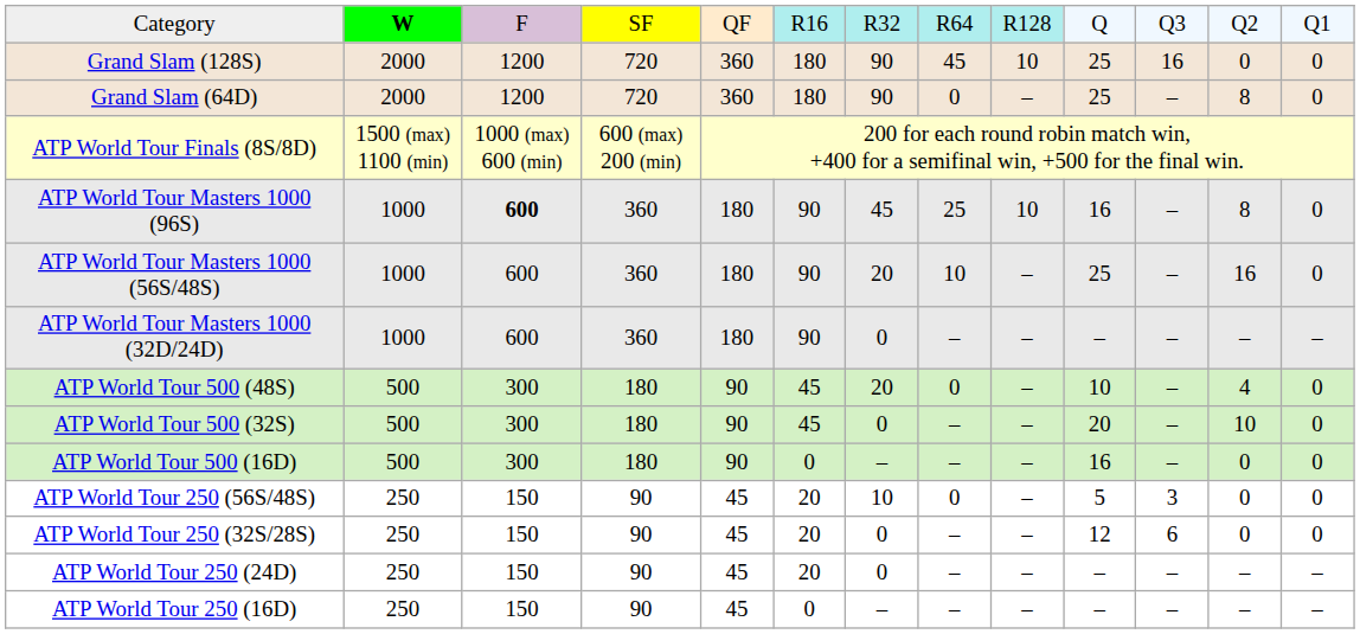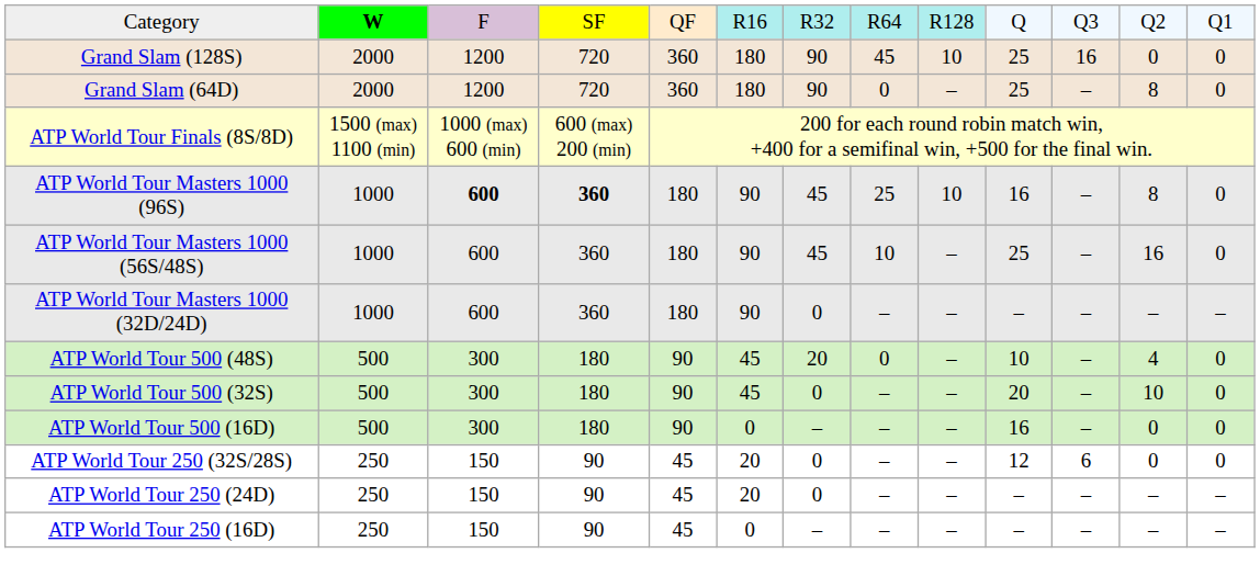ATP World Tour Masters 1000 (96S) | column 4: normal -> bold
ATP World Tour Masters 1000 (56S/48S) | column 7: 20 -> 45
- row: ATP World Tour 250 (56S/48S) | 250 | 150 | 90 | 45 | 20 | 10 | 0 | – | 5 | 3 | 0 | 0
